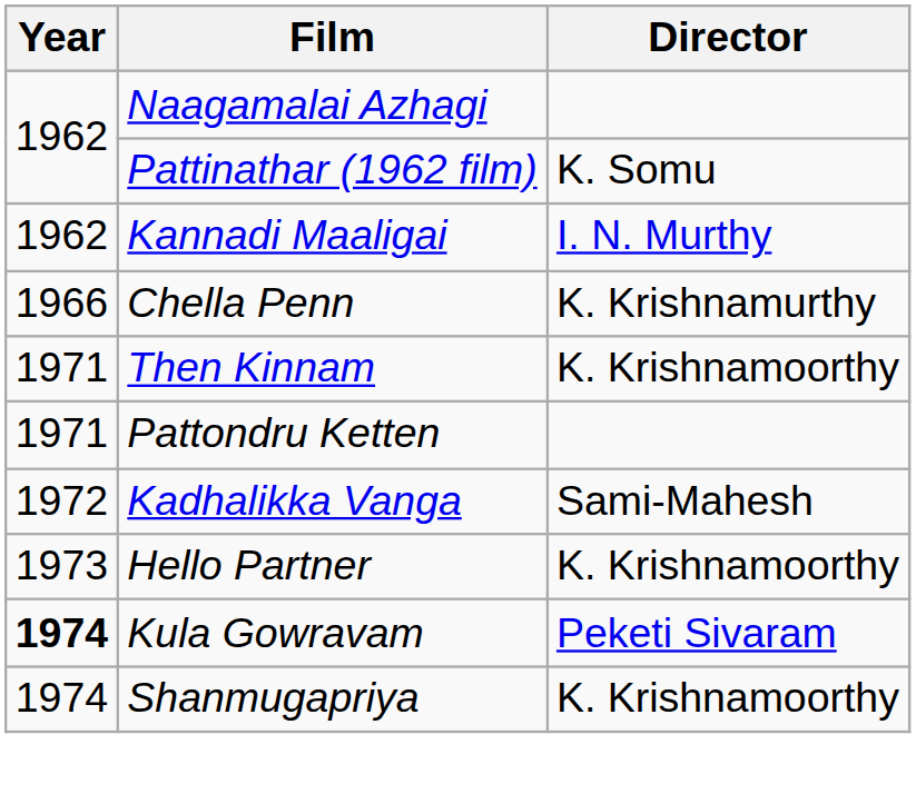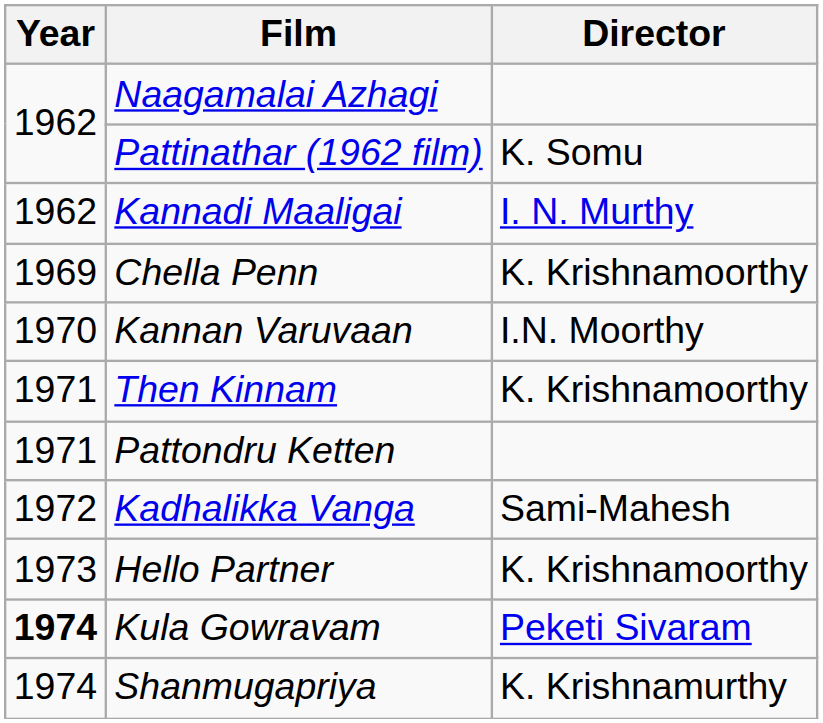Chella Penn | Year: 1966 -> 1969
Chella Penn | Director: K. Krishnamurthy -> K. Krishnamoorthy
+ row: 1970 | Kannan Varuvaan | I.N. Moorthy
Shanmugapriya | Director: K. Krishnamoorthy -> K. Krishnamurthy
